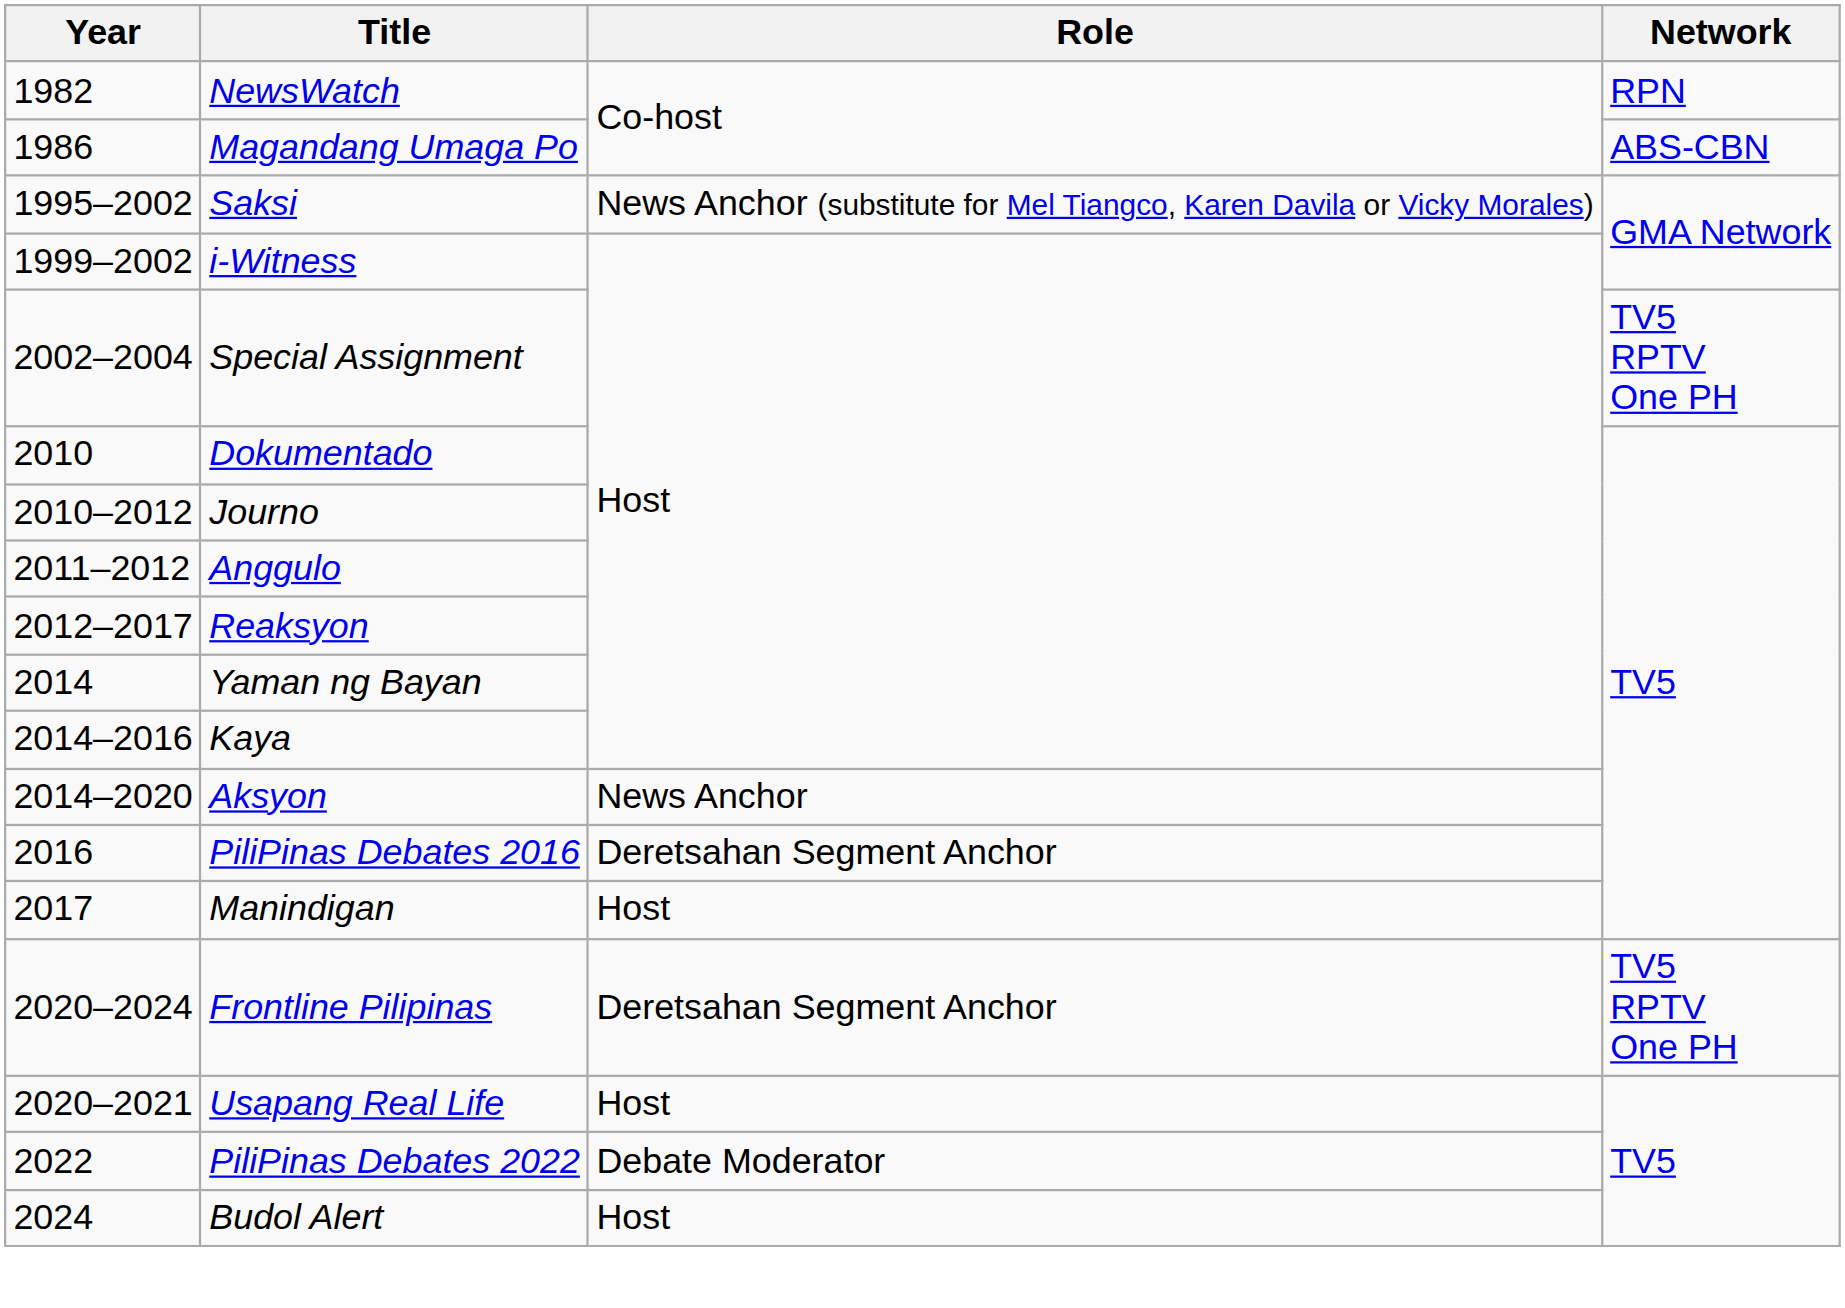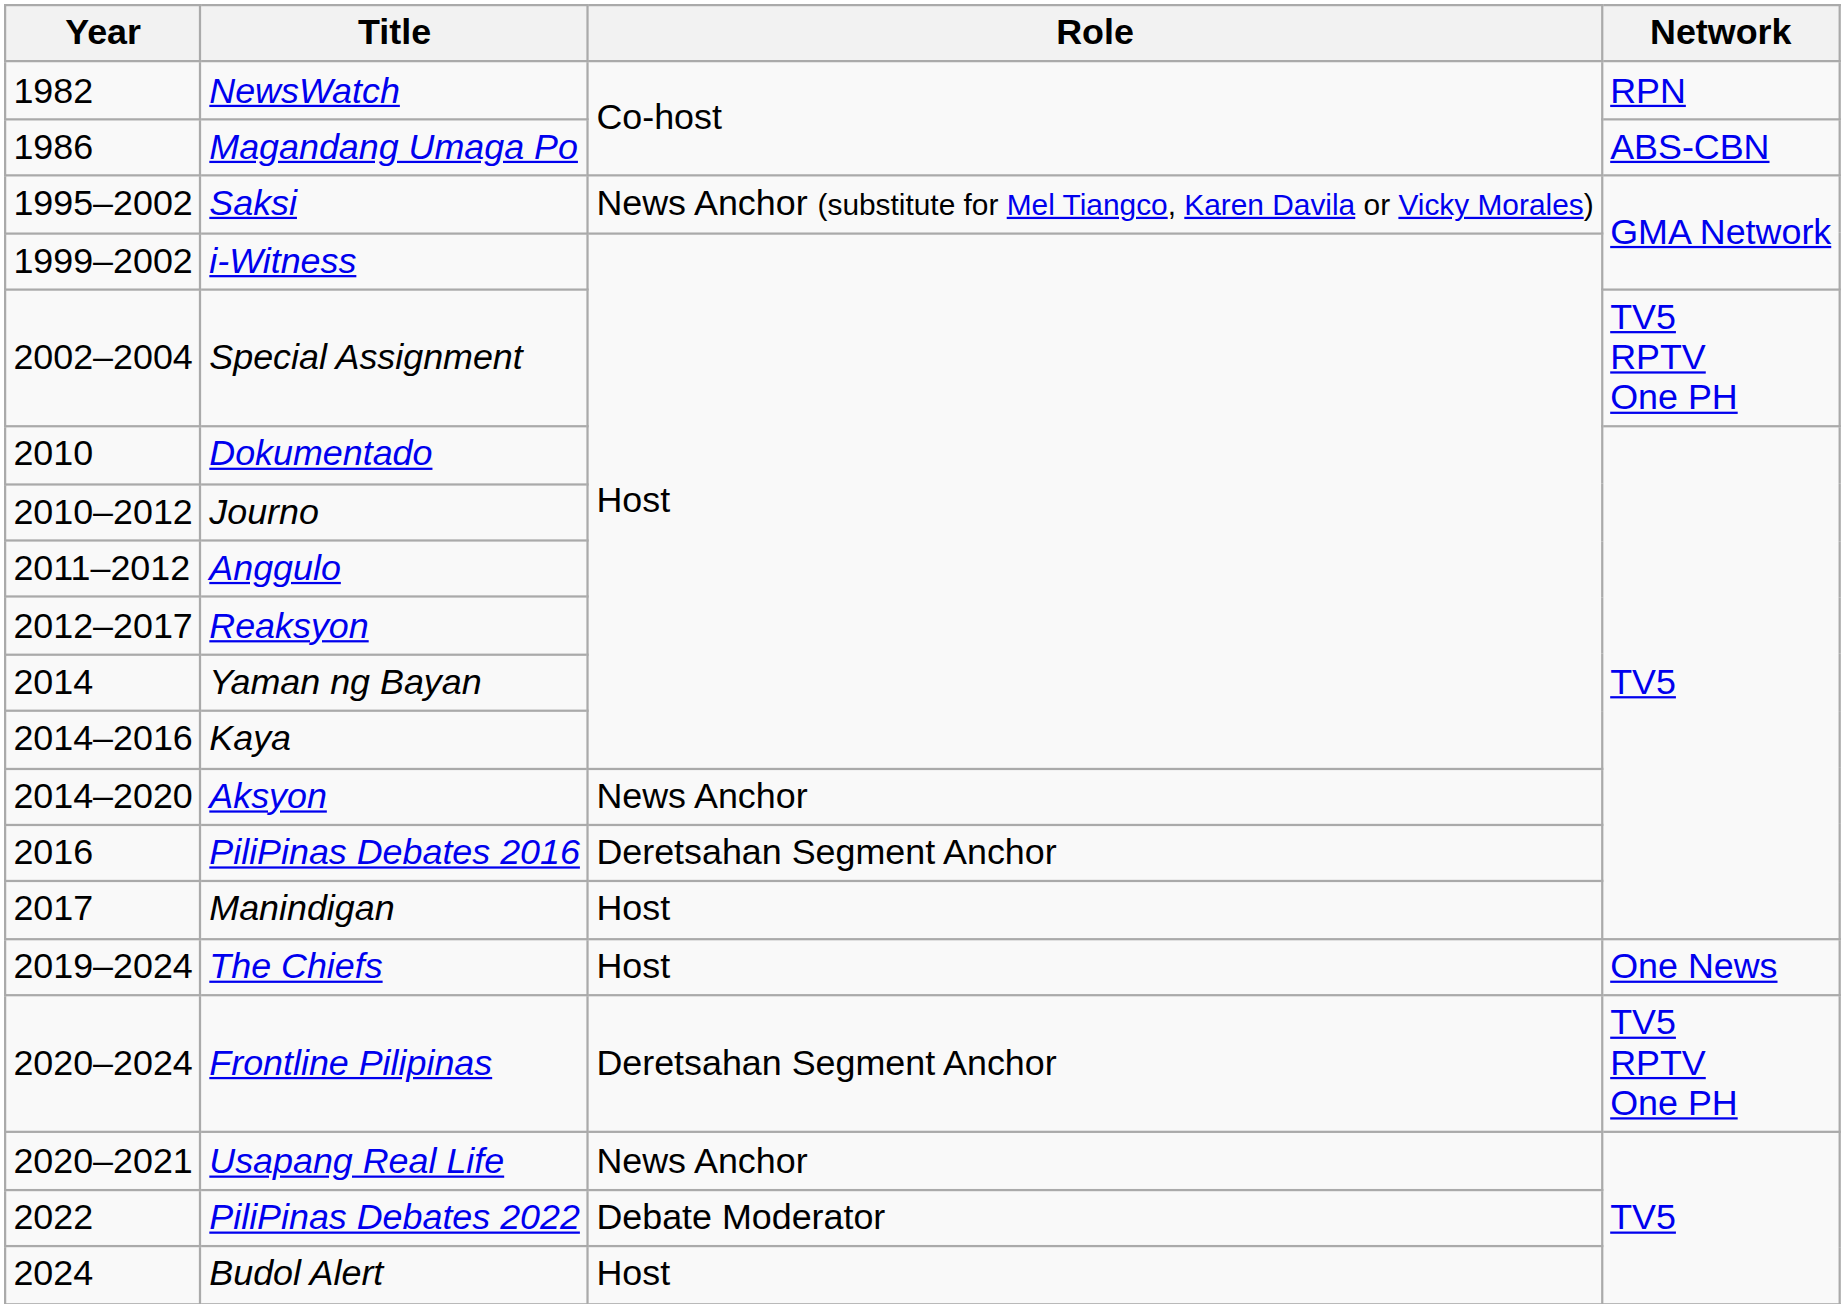+ row: 2019–2024 | The Chiefs | Host | One News
Usapang Real Life | Role: Host -> News Anchor
